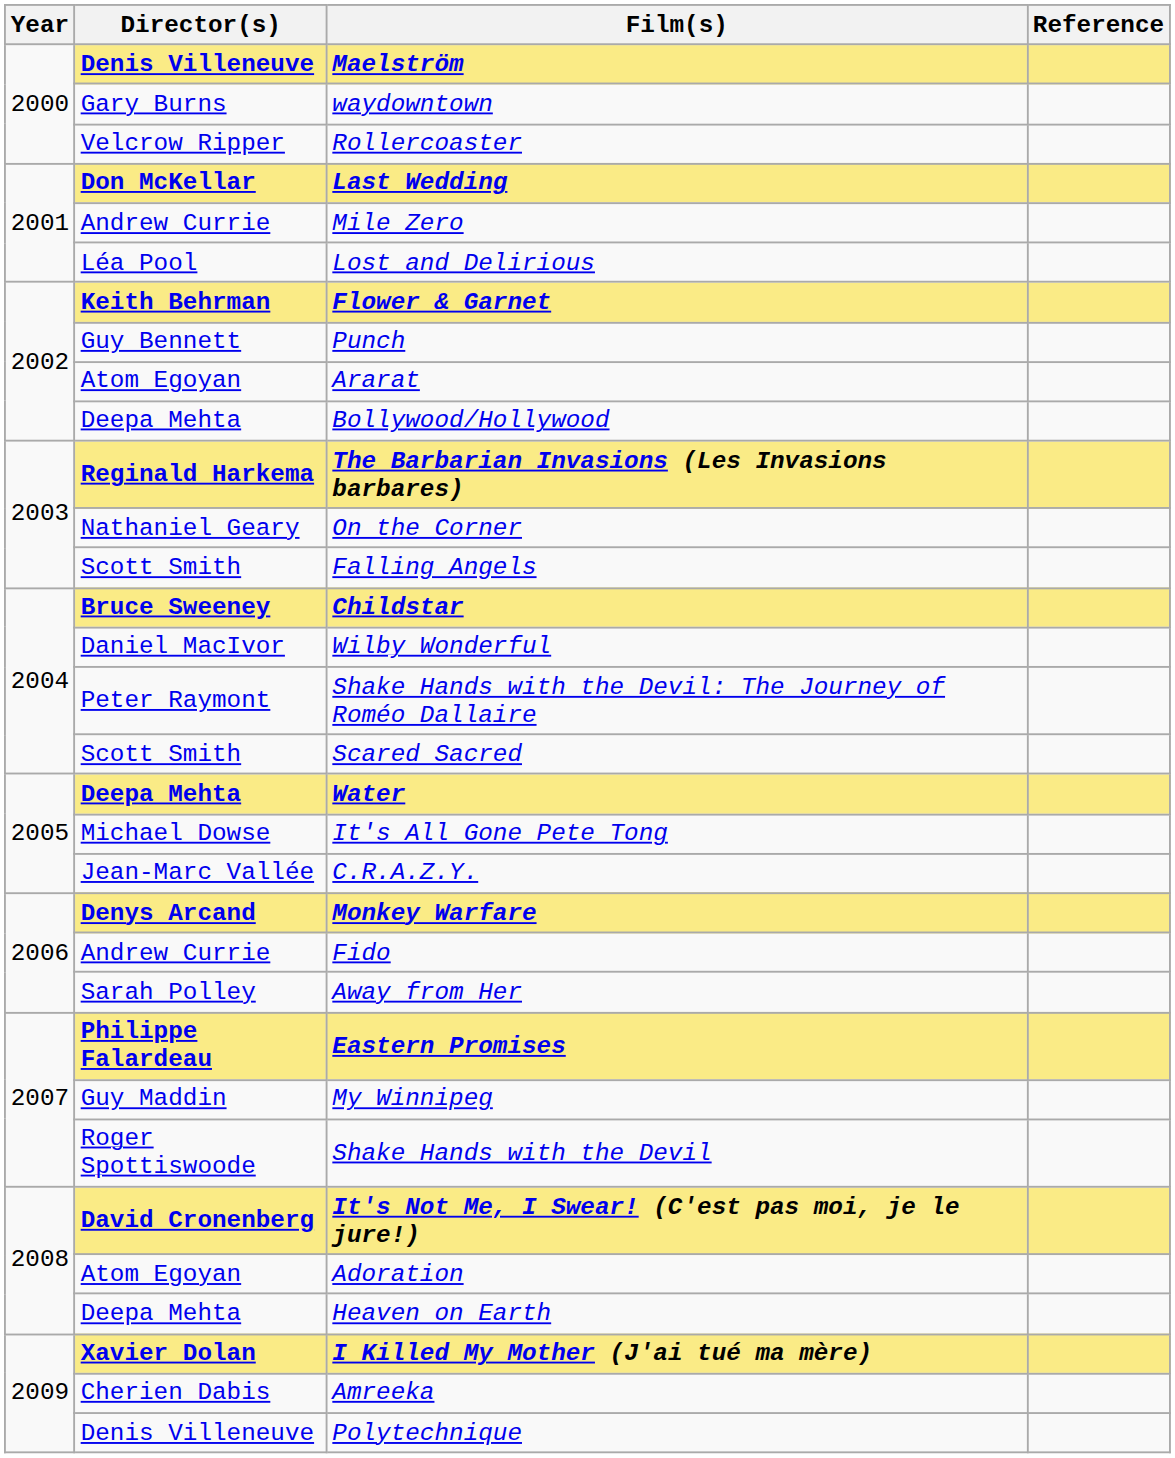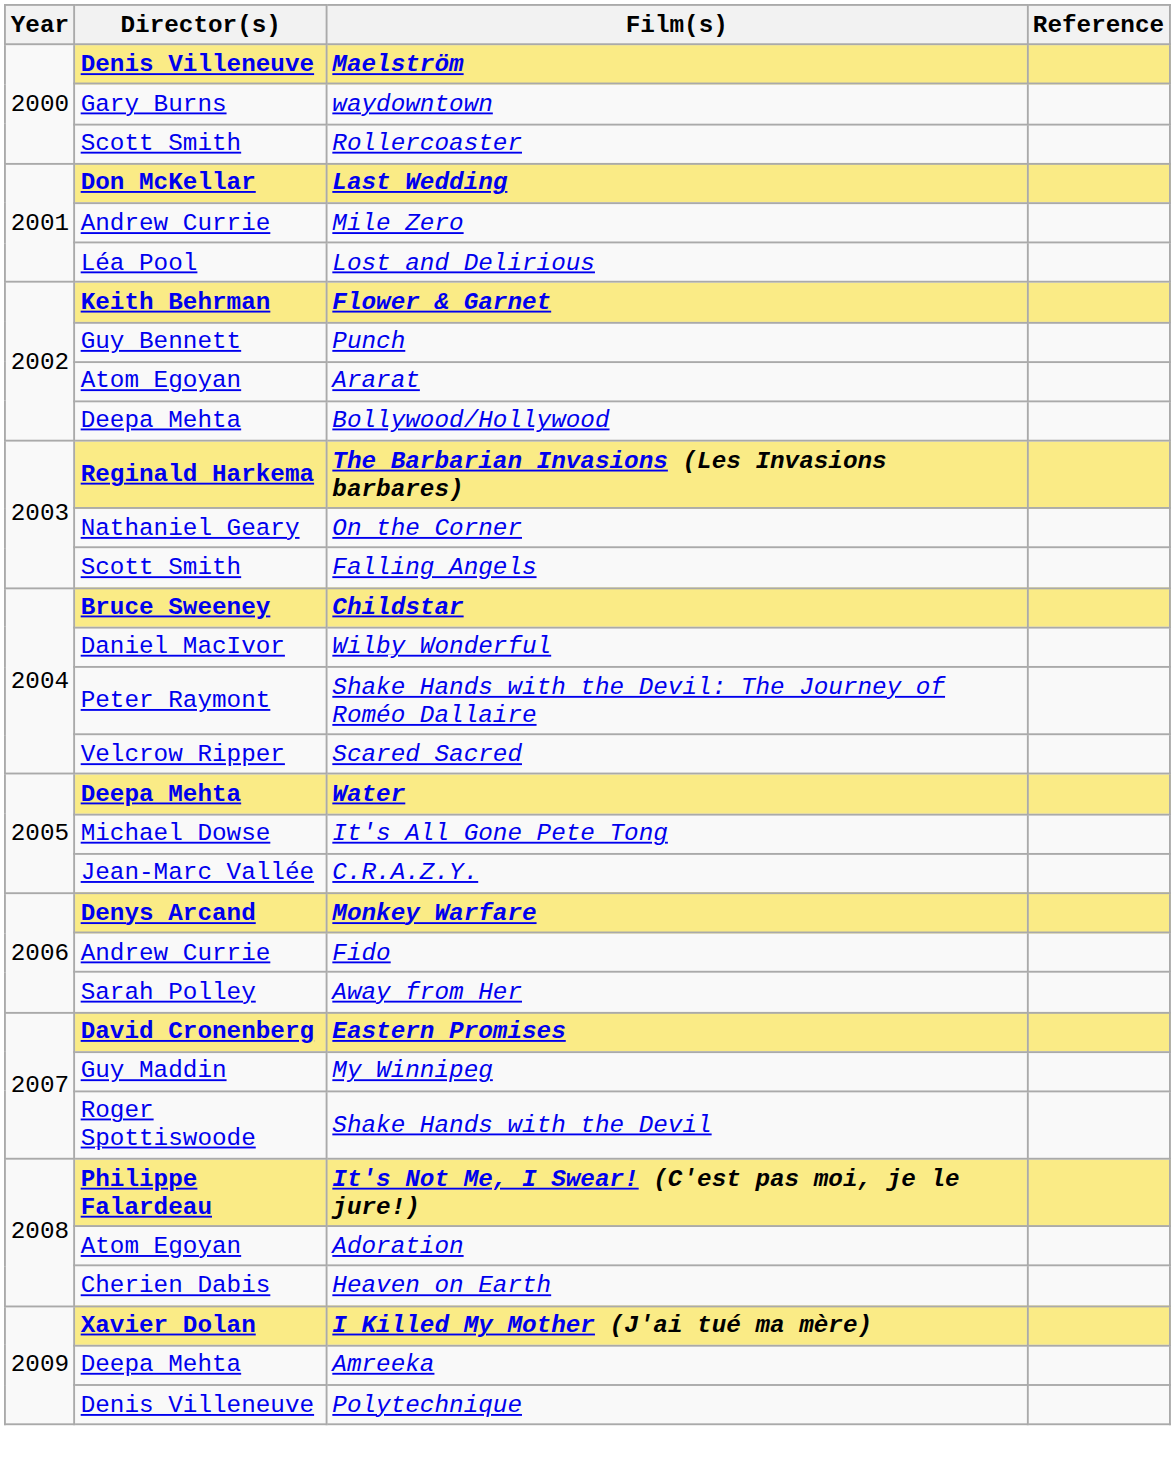Rollercoaster | Director(s): Velcrow Ripper -> Scott Smith
Scared Sacred | Director(s): Scott Smith -> Velcrow Ripper
Eastern Promises | Director(s): Philippe Falardeau -> David Cronenberg
It's Not Me, I Swear! (C'est pas moi, je le jure!) | Director(s): David Cronenberg -> Philippe Falardeau
Heaven on Earth | Director(s): Deepa Mehta -> Cherien Dabis
Amreeka | Director(s): Cherien Dabis -> Deepa Mehta
